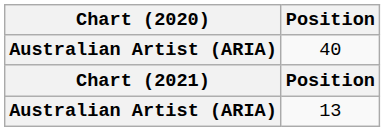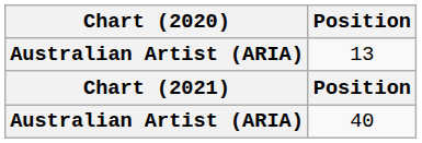rows swapped: 13 <-> 40
